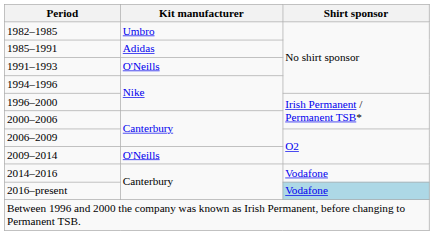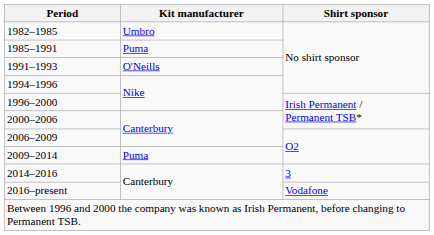1985–1991 | Kit manufacturer: Adidas -> Puma
2009–2014 | Kit manufacturer: O'Neills -> Puma
2014–2016 | Shirt sponsor: Vodafone -> 3
2016–present | Shirt sponsor: lightblue background -> no background
